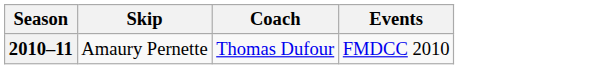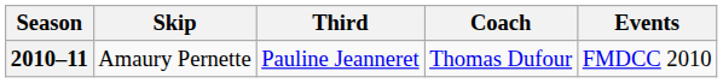+ column: Third | Pauline Jeanneret
